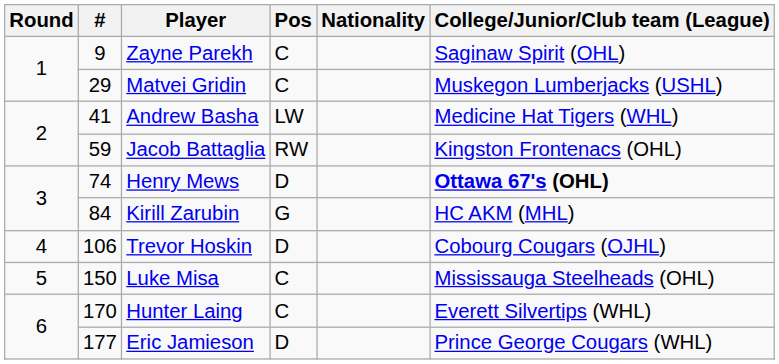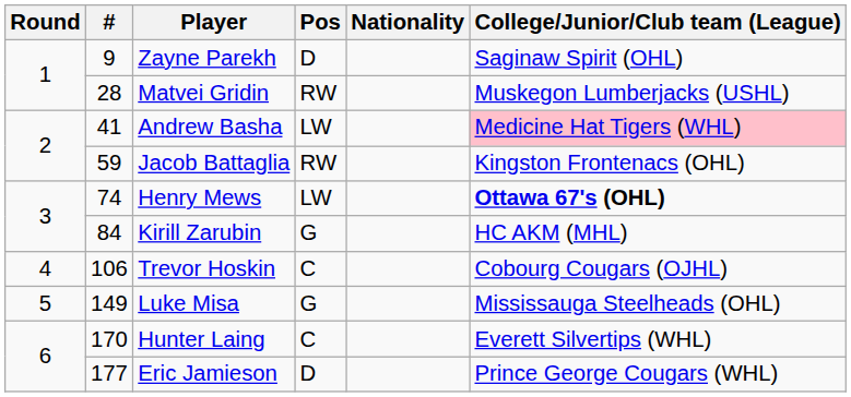Zayne Parekh | Pos: C -> D
Matvei Gridin | #: 29 -> 28
Matvei Gridin | Pos: C -> RW
Andrew Basha | College/Junior/Club team (League): no background -> pink background
Henry Mews | Pos: D -> LW
Trevor Hoskin | Pos: D -> C
Luke Misa | #: 150 -> 149
Luke Misa | Pos: C -> G
